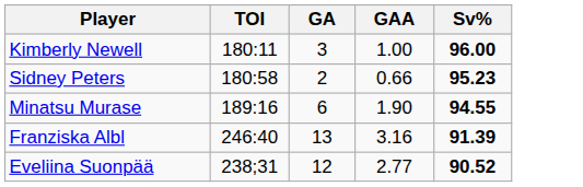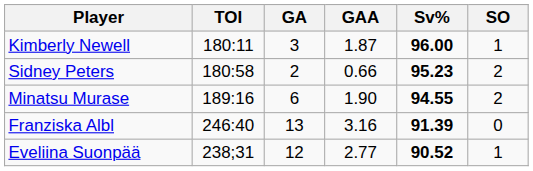+ column: SO | 1 | 2 | 2 | 0 | 1
Kimberly Newell | GAA: 1.00 -> 1.87
